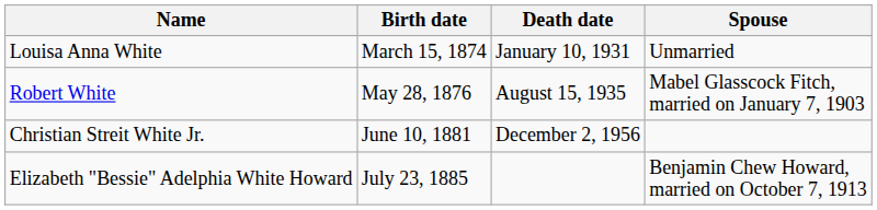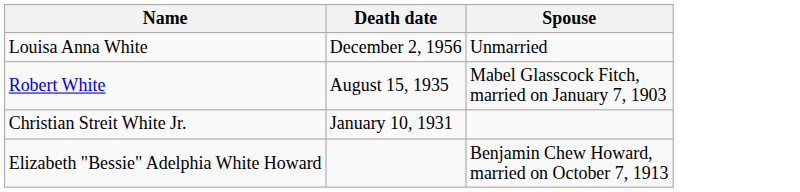- column: Birth date | March 15, 1874 | May 28, 1876 | June 10, 1881 | July 23, 1885
Louisa Anna White | Death date: January 10, 1931 -> December 2, 1956
Christian Streit White Jr. | Death date: December 2, 1956 -> January 10, 1931
